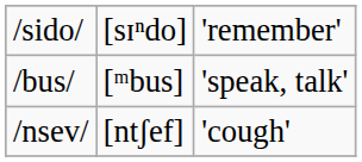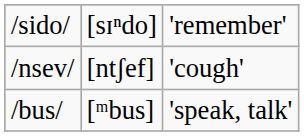rows swapped: /bus/ <-> /nsev/
